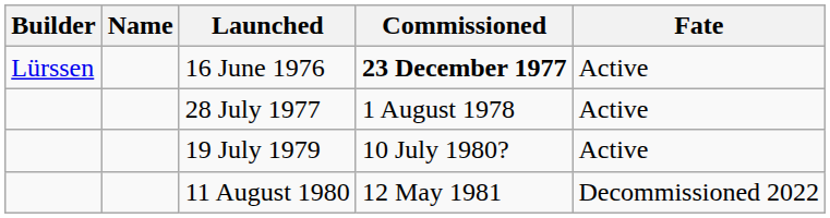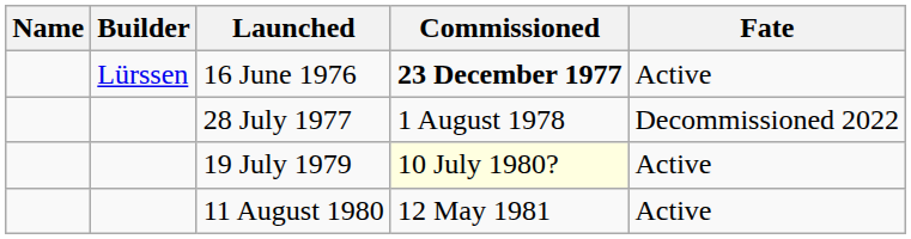columns swapped: Name <-> Builder
28 July 1977 | Fate: Active -> Decommissioned 2022
19 July 1979 | Commissioned: no background -> lightyellow background
11 August 1980 | Fate: Decommissioned 2022 -> Active
